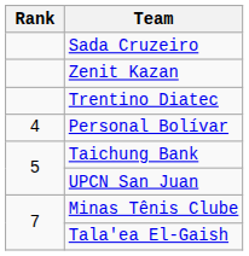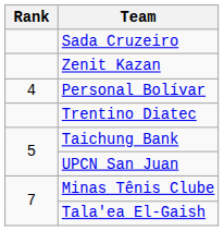rows swapped: Trentino Diatec <-> Personal Bolívar
